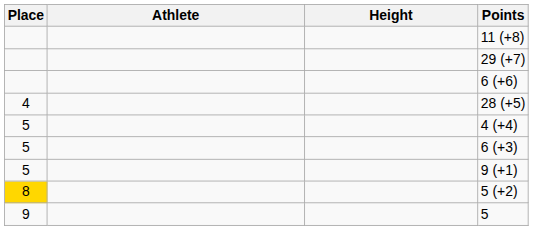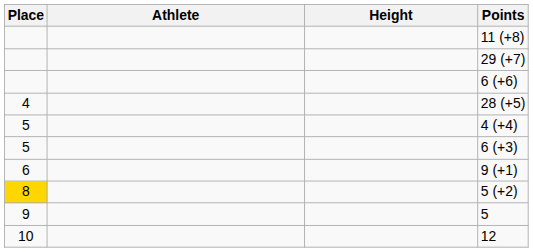9 (+1) | Place: 5 -> 6
+ row: 10 | 12
